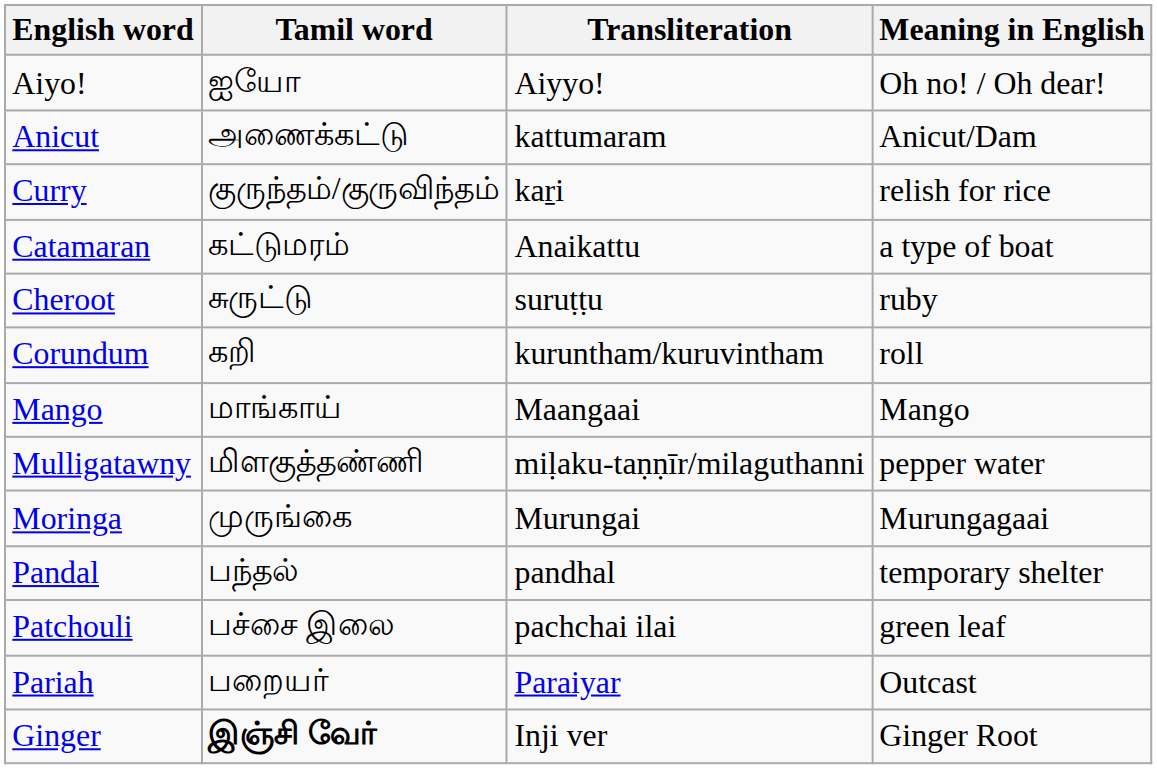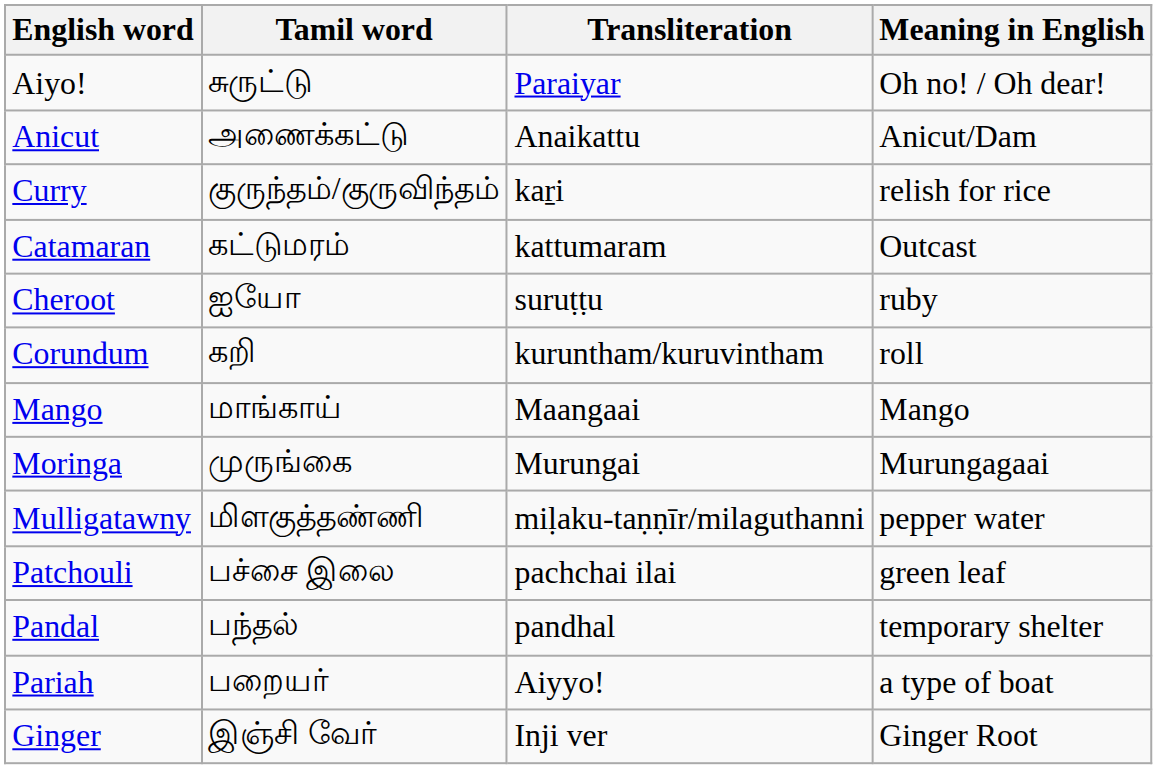Aiyo! | Tamil word: ஐயோ -> சுருட்டு
Aiyo! | Transliteration: Aiyyo! -> Paraiyar
Anicut | Transliteration: kattumaram -> Anaikattu
Catamaran | Transliteration: Anaikattu -> kattumaram
Catamaran | Meaning in English: a type of boat -> Outcast
Cheroot | Tamil word: சுருட்டு -> ஐயோ
rows swapped: Moringa <-> Mulligatawny
rows swapped: Patchouli <-> Pandal
Pariah | Transliteration: Paraiyar -> Aiyyo!
Pariah | Meaning in English: Outcast -> a type of boat
Ginger | Tamil word: bold -> normal
